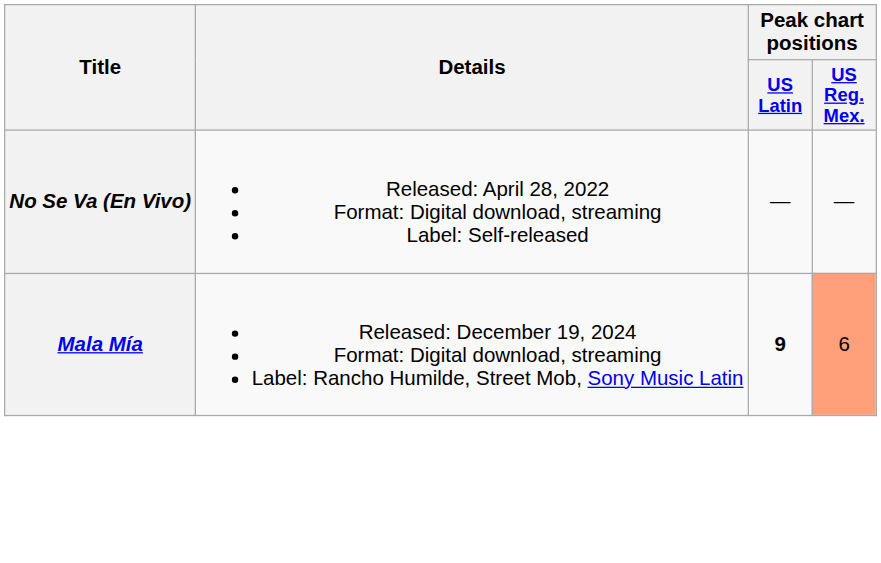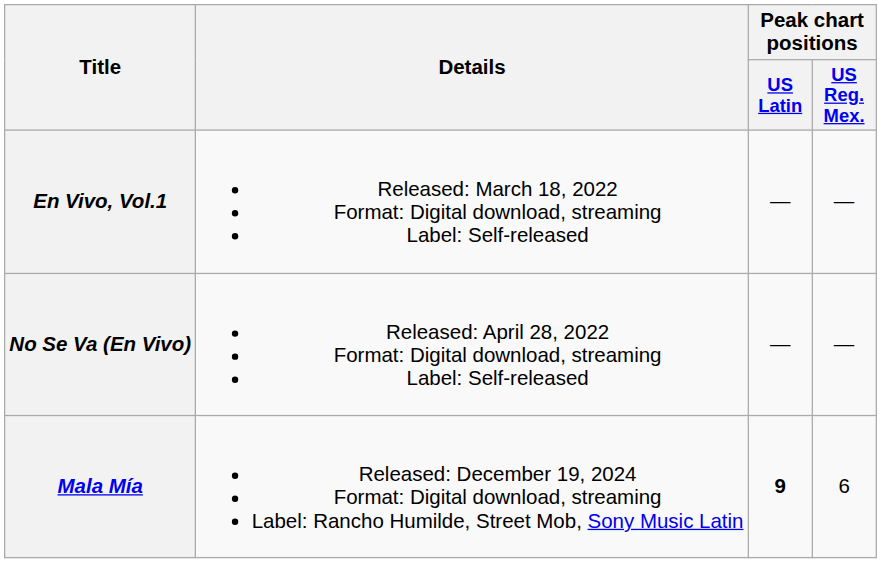+ row: En Vivo, Vol.1 | Released: March 18, 2022 Format: Digital download, streaming Label: Self-released | — | —
Mala Mía | Peak chart positions / US Reg. Mex.: lightsalmon background -> no background
